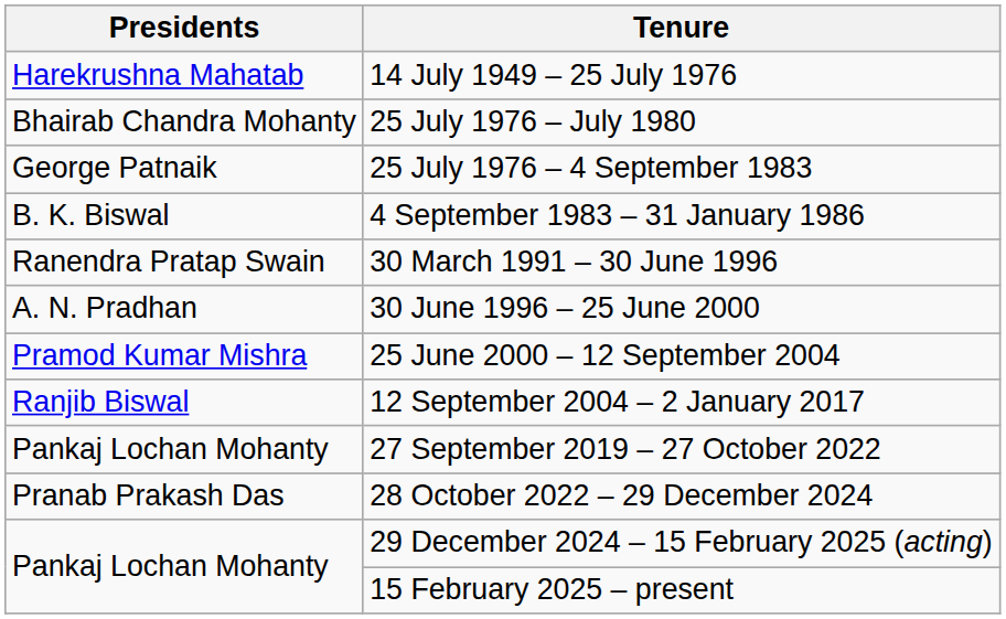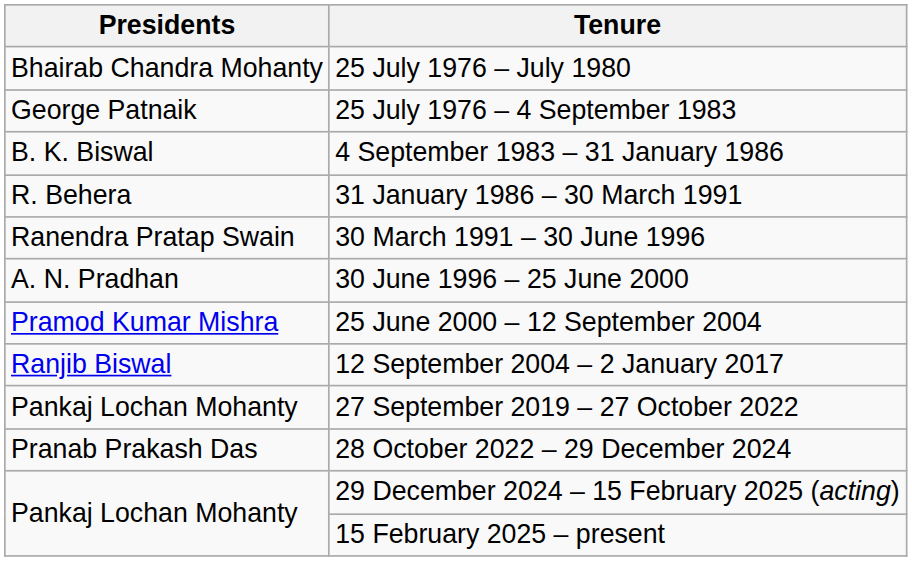- row: Harekrushna Mahatab | 14 July 1949 – 25 July 1976
+ row: R. Behera | 31 January 1986 – 30 March 1991
